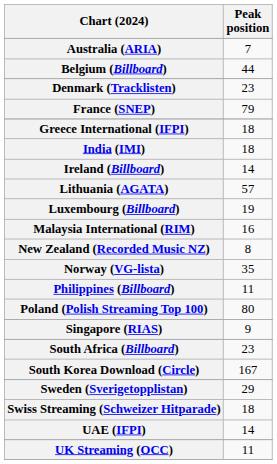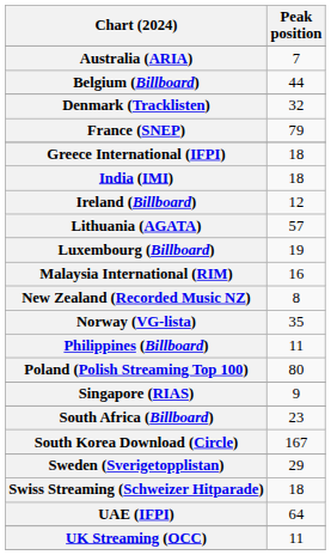Denmark (Tracklisten) | Peak position: 23 -> 32
Ireland (Billboard) | Peak position: 14 -> 12
UAE (IFPI) | Peak position: 14 -> 64
